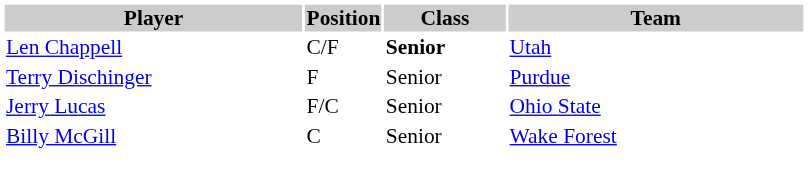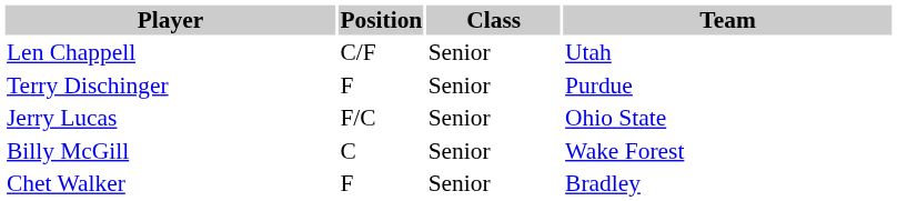Len Chappell | Class: bold -> normal
+ row: Chet Walker | F | Senior | Bradley
